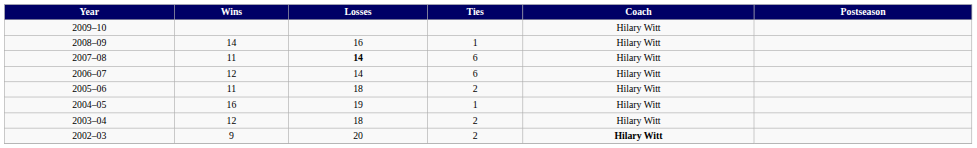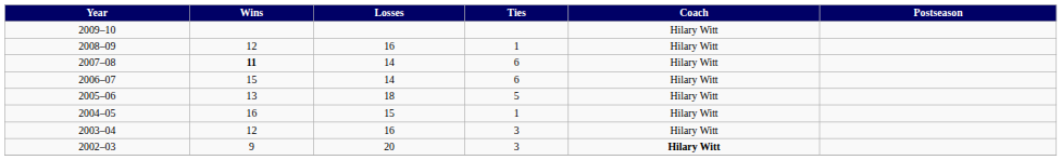2008–09 | Wins: 14 -> 12
2007–08 | Wins: normal -> bold
2007–08 | Losses: bold -> normal
2006–07 | Wins: 12 -> 15
2005–06 | Wins: 11 -> 13
2005–06 | Ties: 2 -> 5
2004–05 | Losses: 19 -> 15
2003–04 | Losses: 18 -> 16
2003–04 | Ties: 2 -> 3
2002–03 | Ties: 2 -> 3
